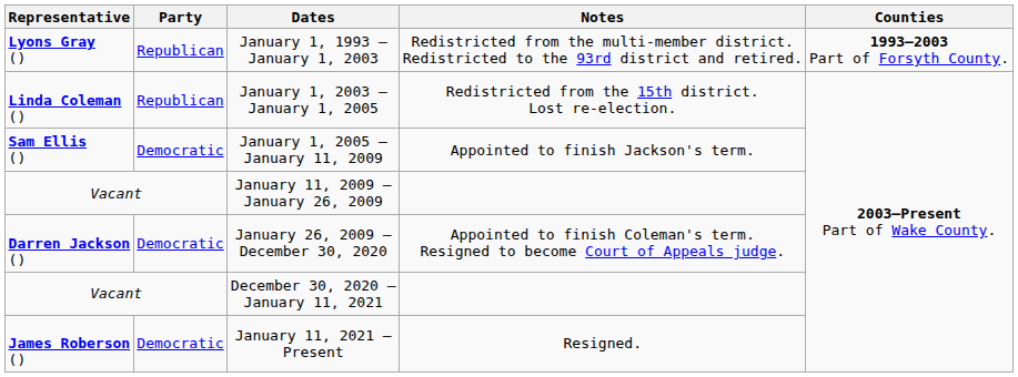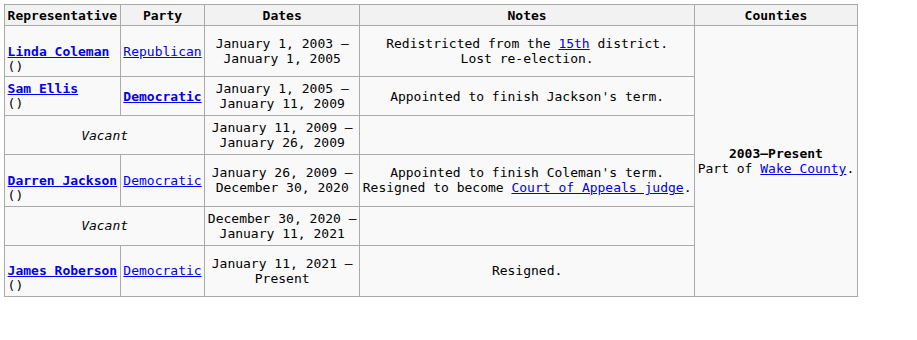- row: Lyons Gray () | Republican | January 1, 1993 – January 1, 2003 | Redistricted from the multi-member district. Redistricted to the 93rd district and retired. | 1993–2003 Part of Forsyth County.
January 1, 2005 – January 11, 2009 | Party: normal -> bold
